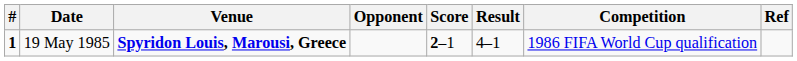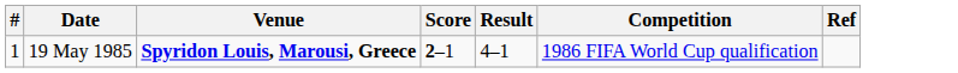- column: Opponent
19 May 1985 | #: bold -> normal
